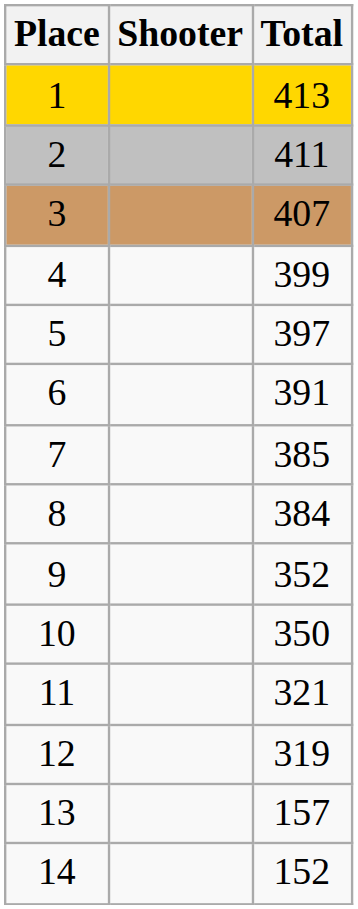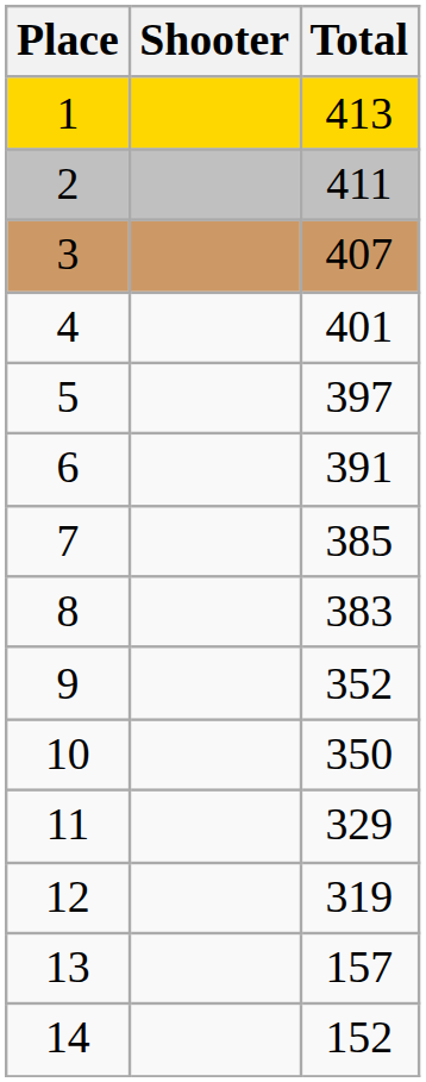4 | Total: 399 -> 401
8 | Total: 384 -> 383
11 | Total: 321 -> 329
